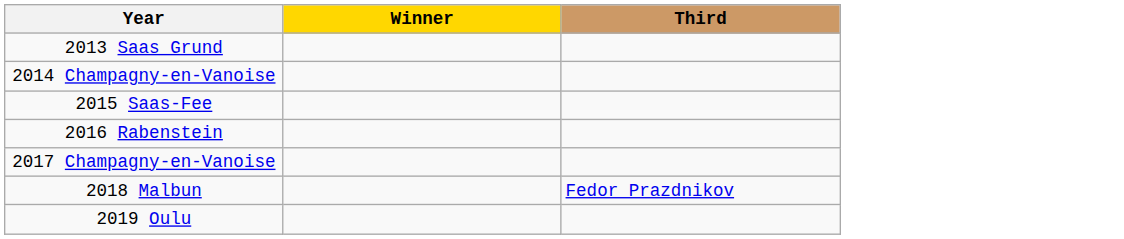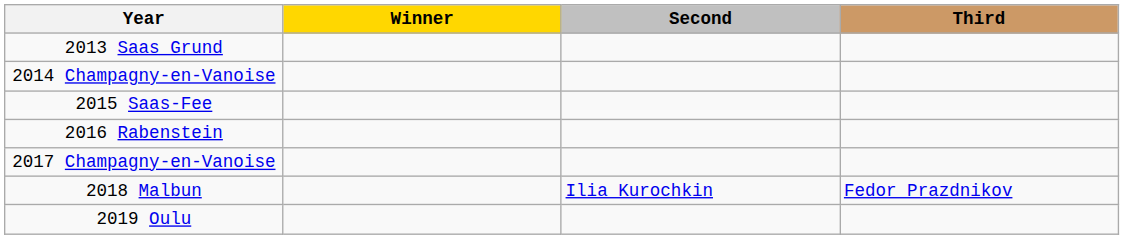+ column: Second | Ilia Kurochkin
